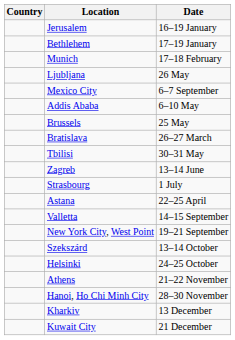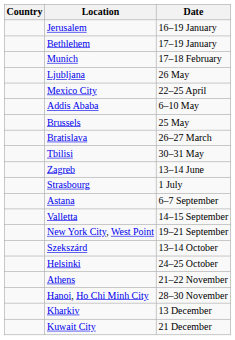Mexico City | Date: 6–7 September -> 22–25 April
Astana | Date: 22–25 April -> 6–7 September
